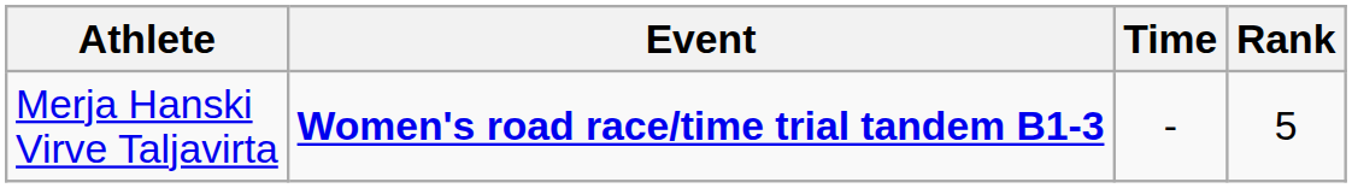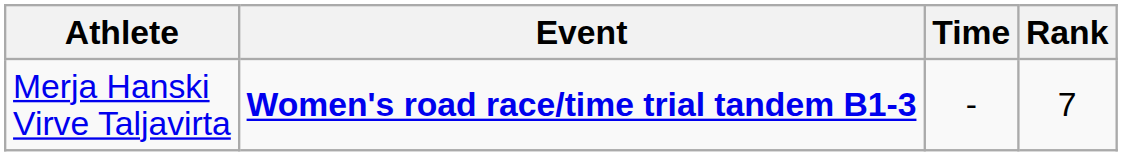Merja Hanski Virve Taljavirta | Rank: 5 -> 7
